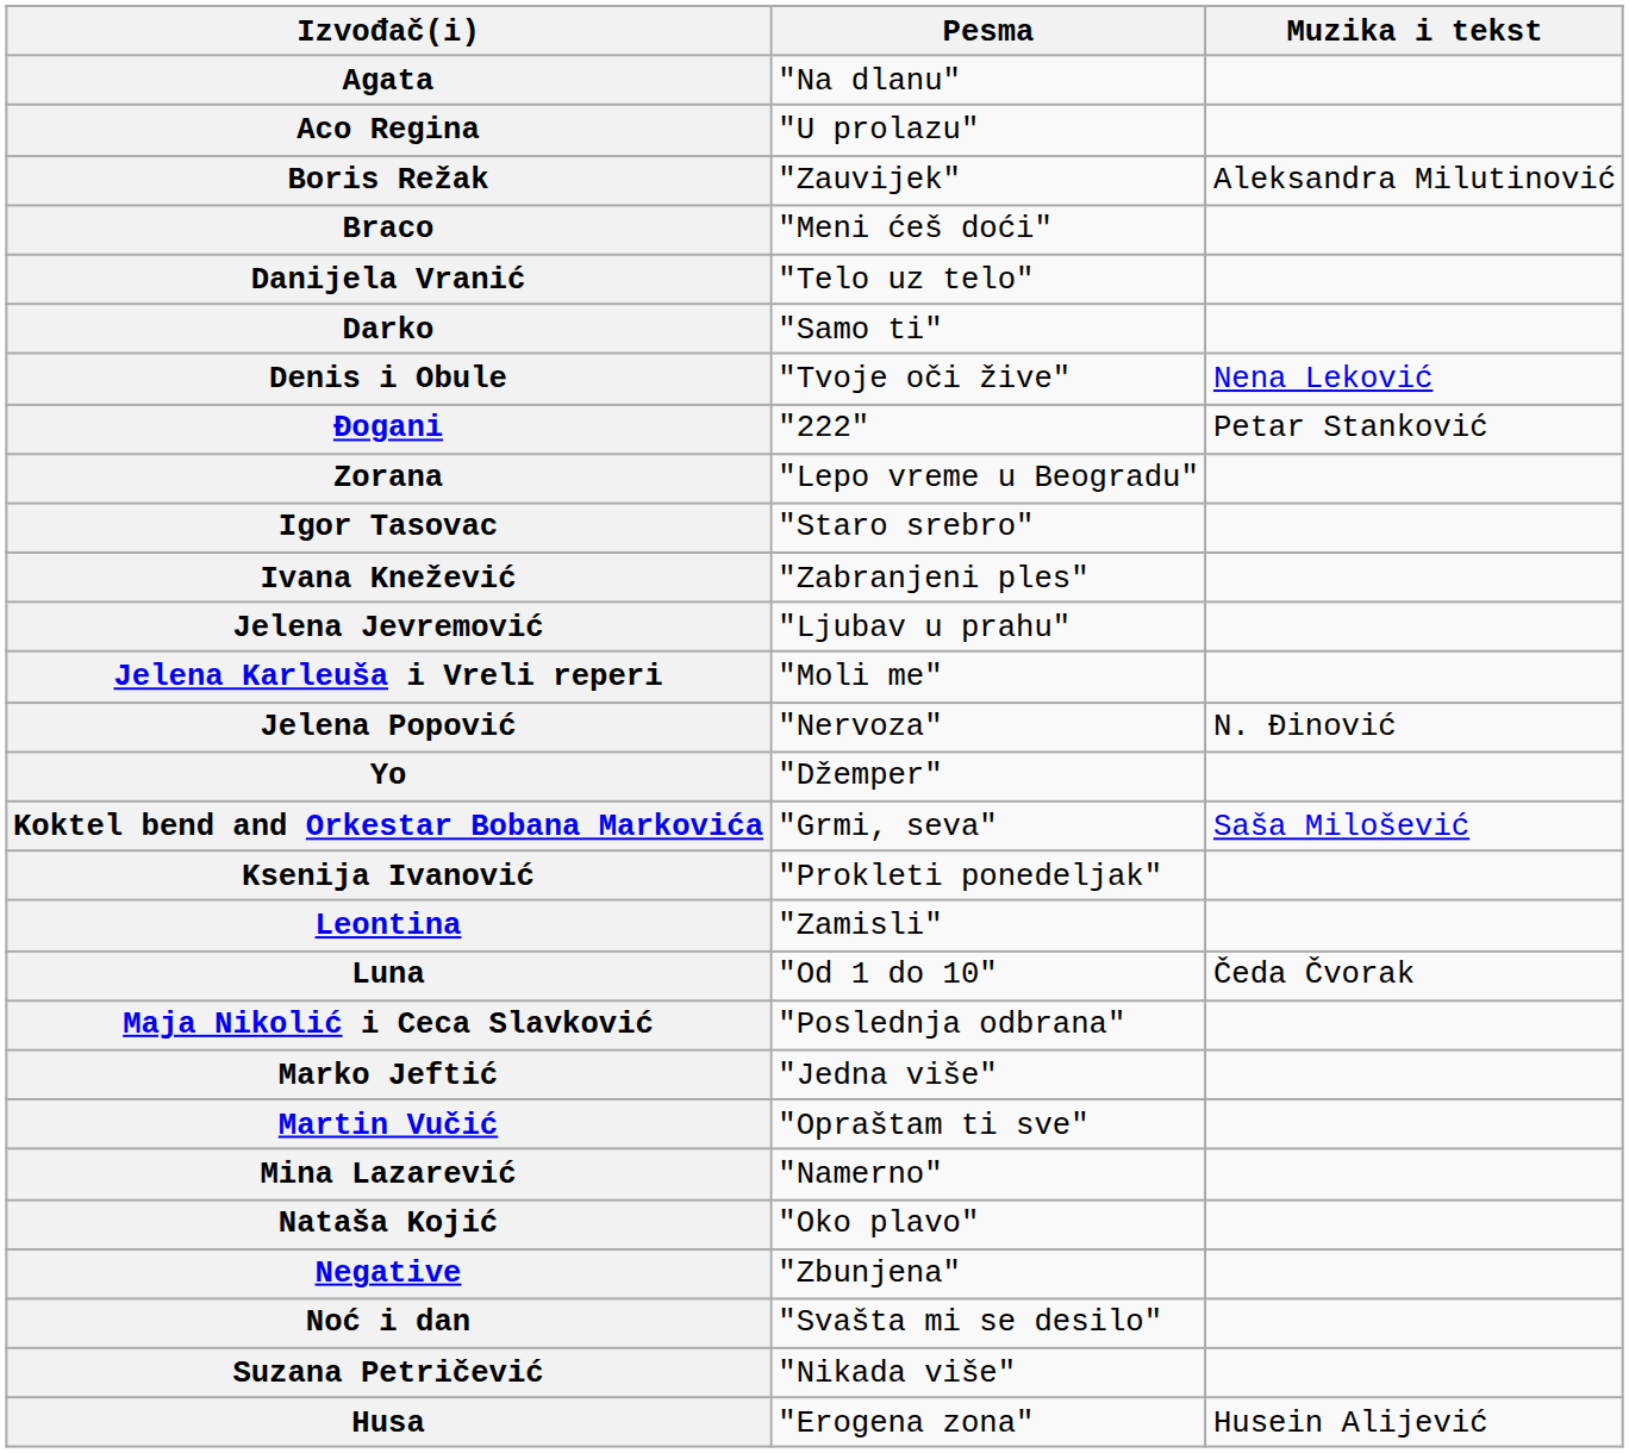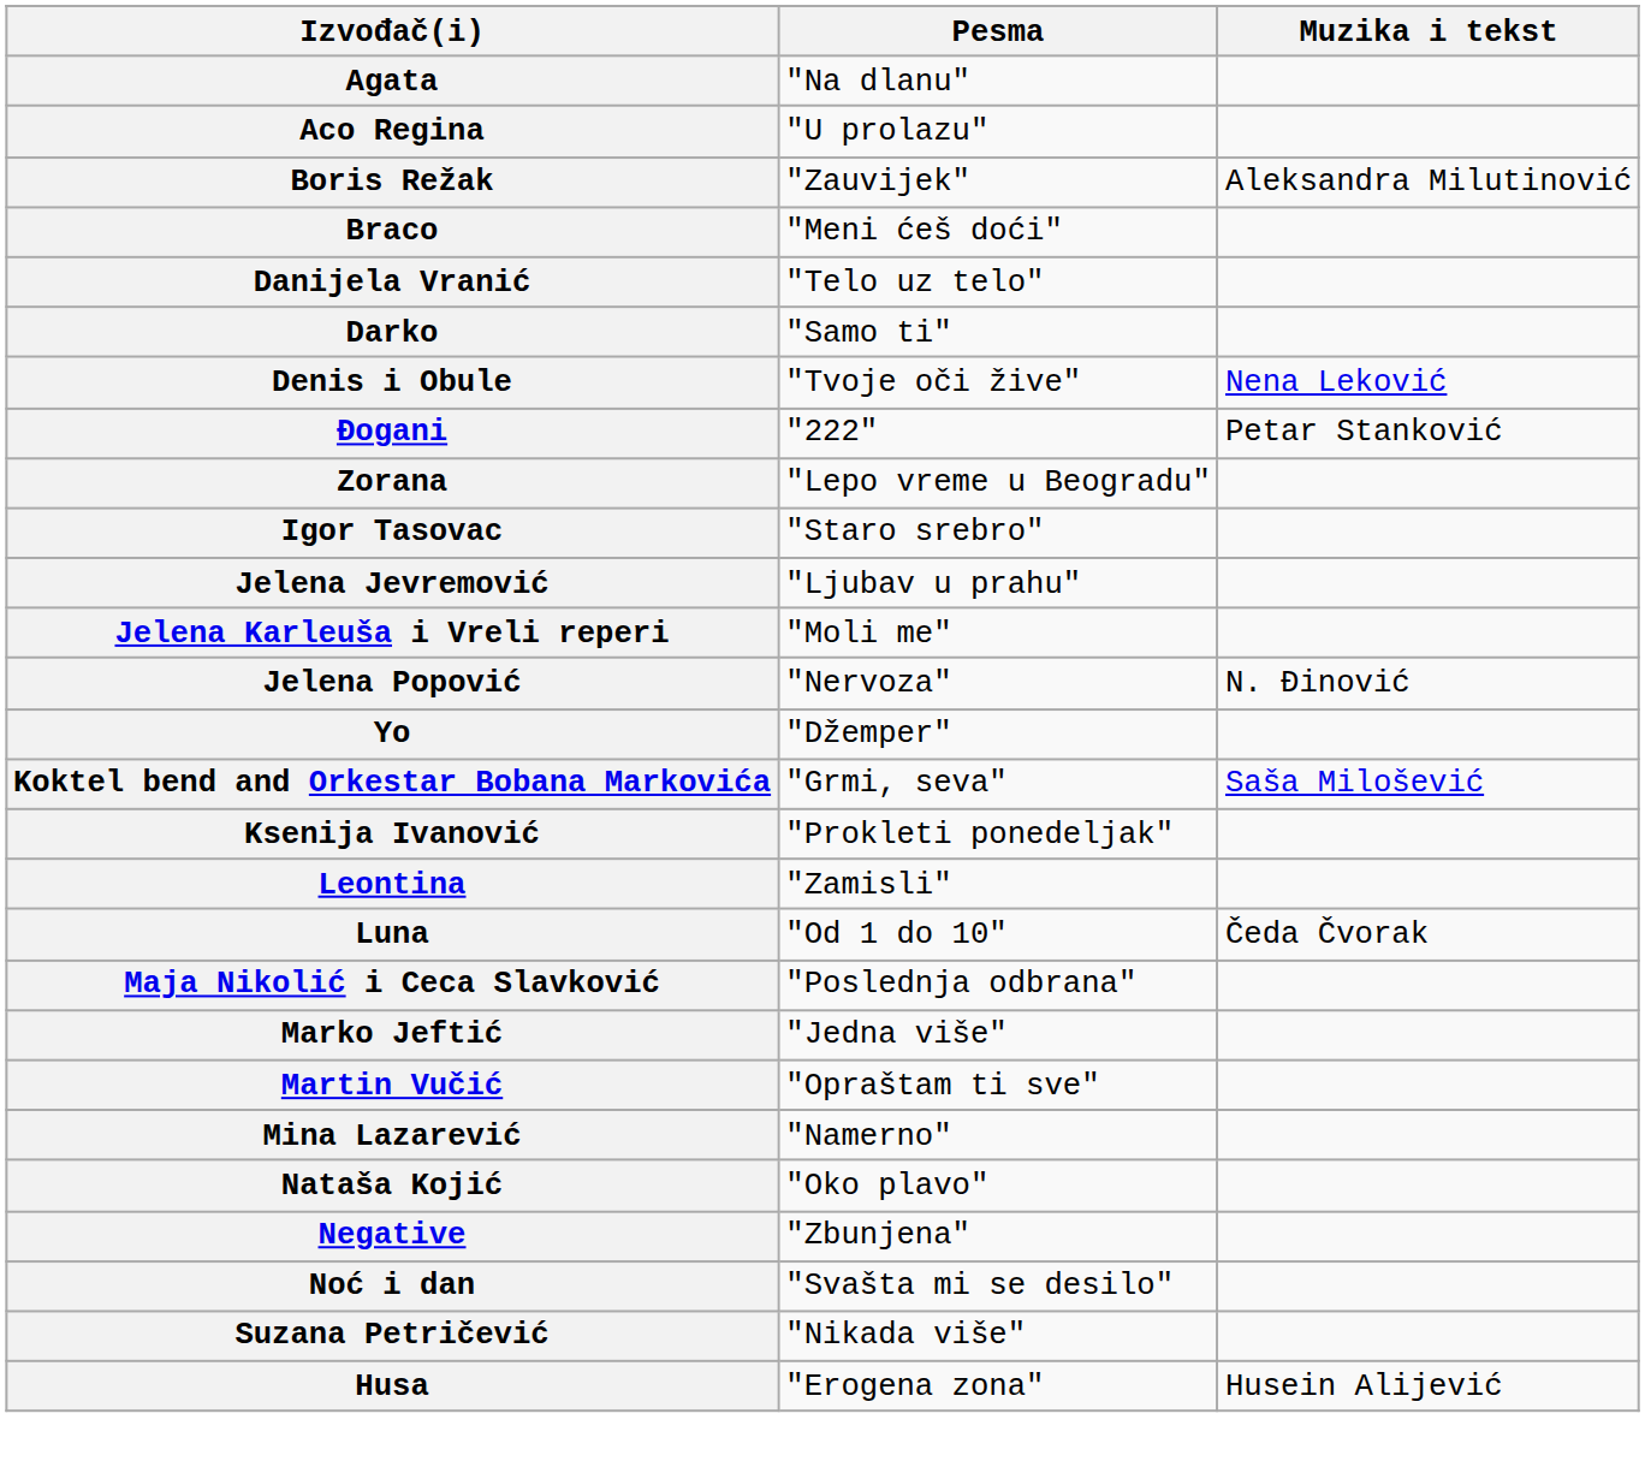- row: Ivana Knežević | "Zabranjeni ples"
